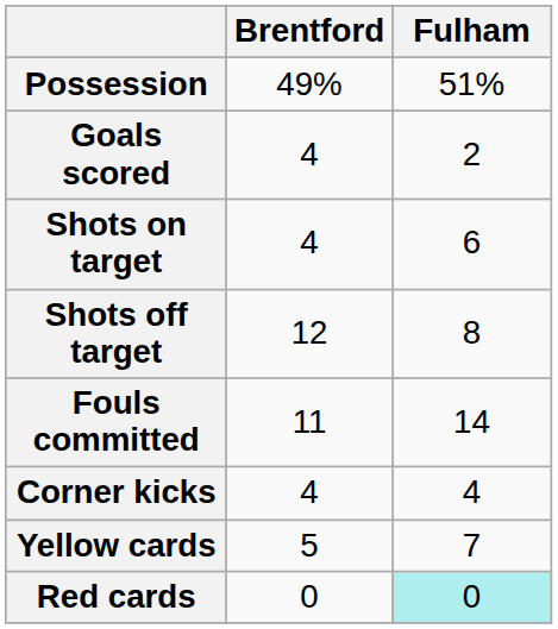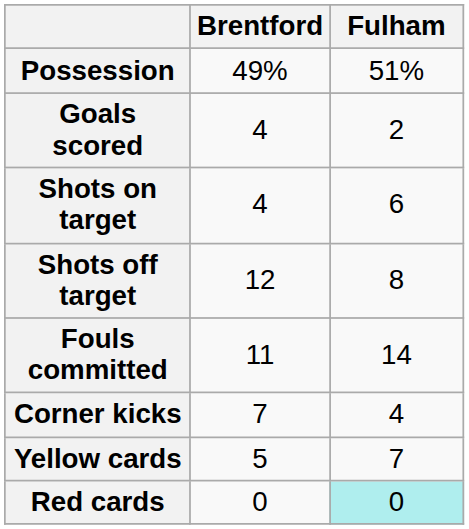Corner kicks | Brentford: 4 -> 7
